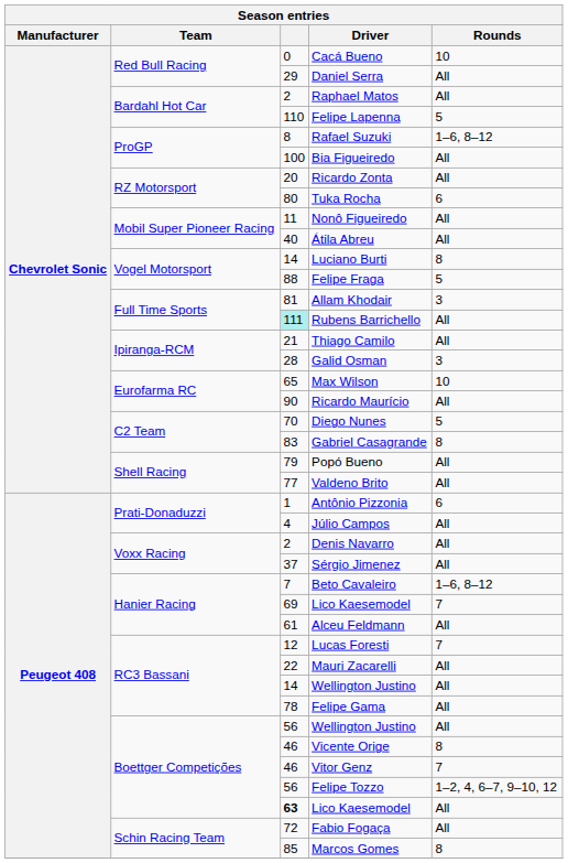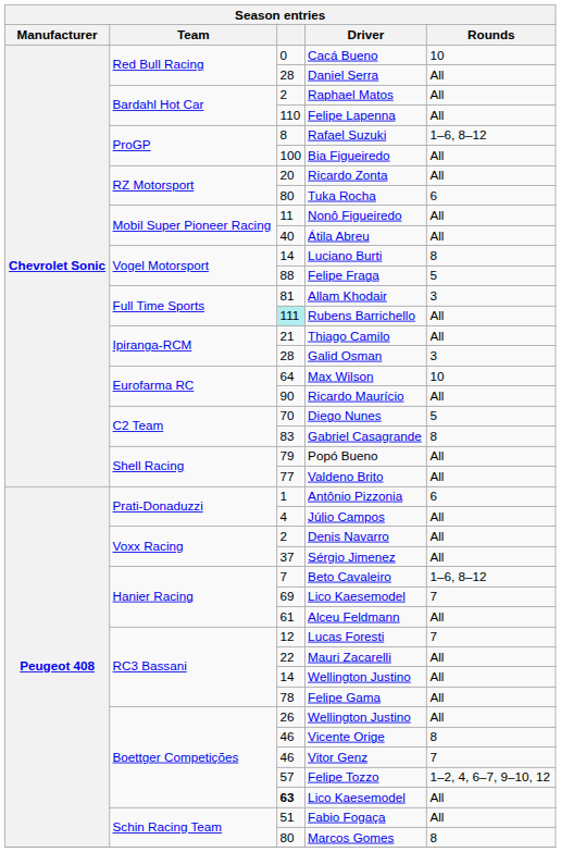Daniel Serra | column 3: 29 -> 28
Felipe Lapenna | Rounds: 5 -> All
Max Wilson | column 3: 65 -> 64
Boettger Competições / Wellington Justino | column 3: 56 -> 26
Felipe Tozzo | column 3: 56 -> 57
Fabio Fogaça | column 3: 72 -> 51
Marcos Gomes | column 3: 85 -> 80
